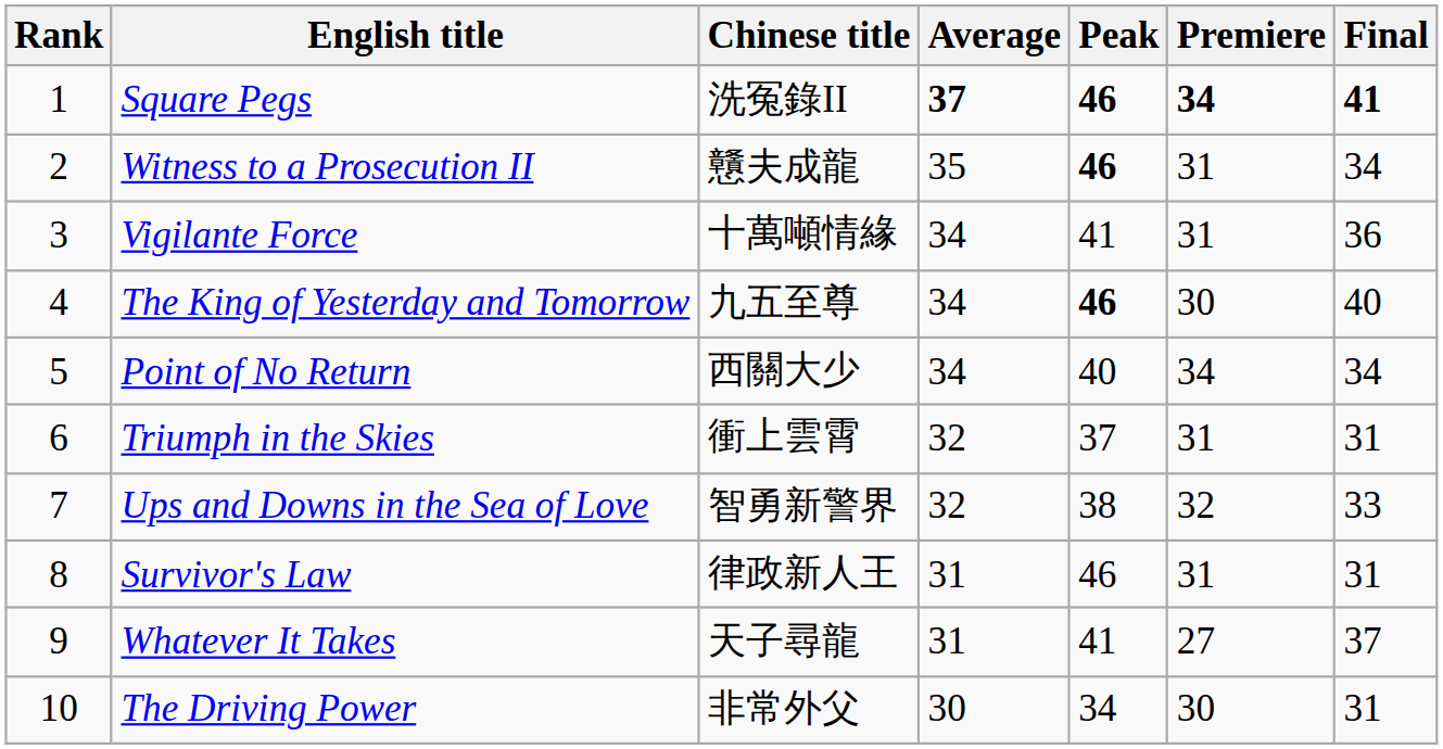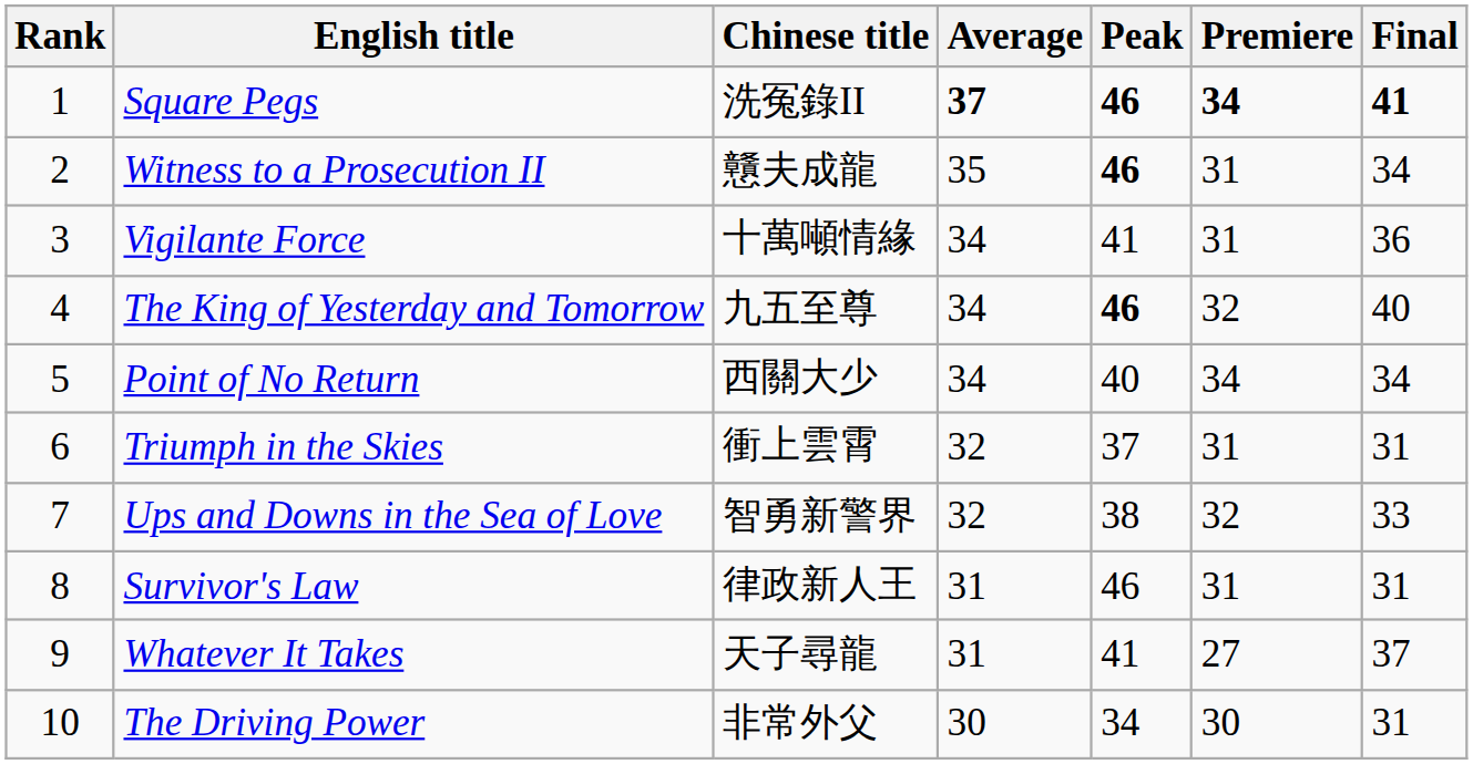The King of Yesterday and Tomorrow | Premiere: 30 -> 32
